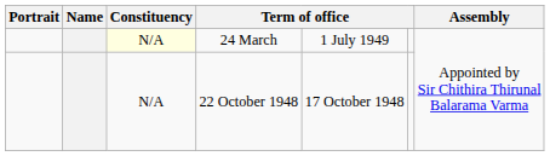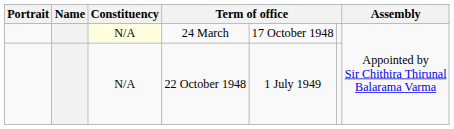24 March | column 5: 1 July 1949 -> 17 October 1948
22 October 1948 | column 5: 17 October 1948 -> 1 July 1949
